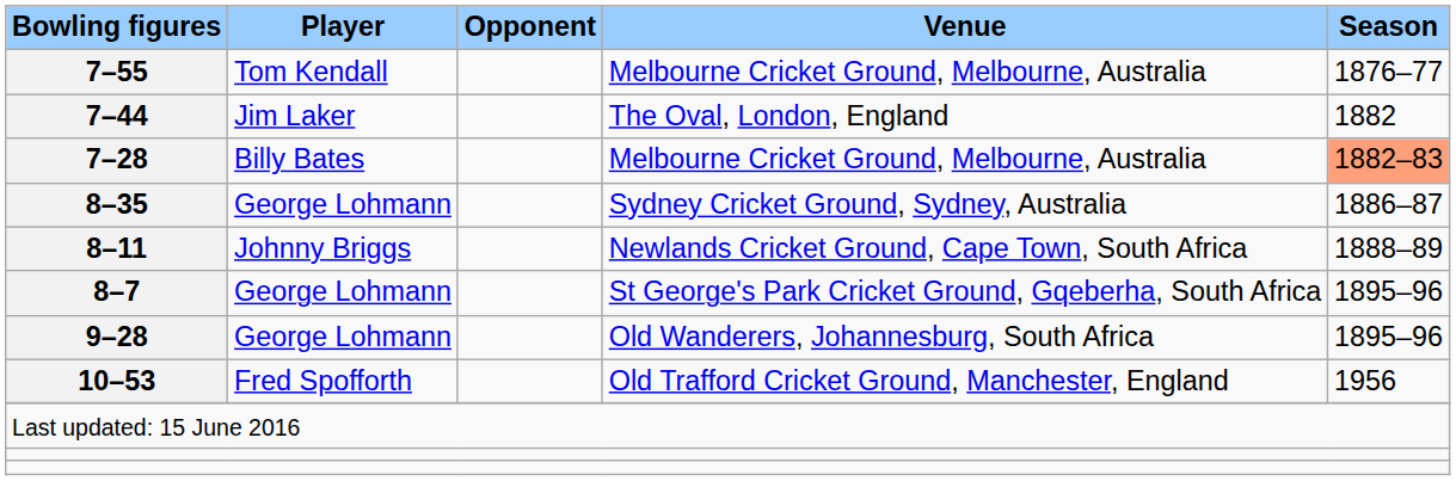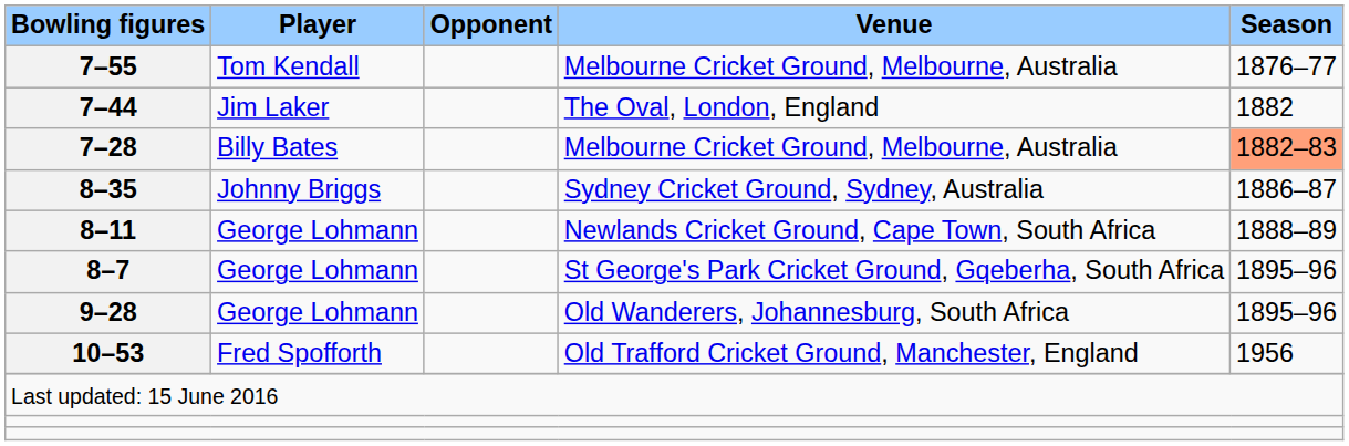8–35 | Player: George Lohmann -> Johnny Briggs
8–11 | Player: Johnny Briggs -> George Lohmann
